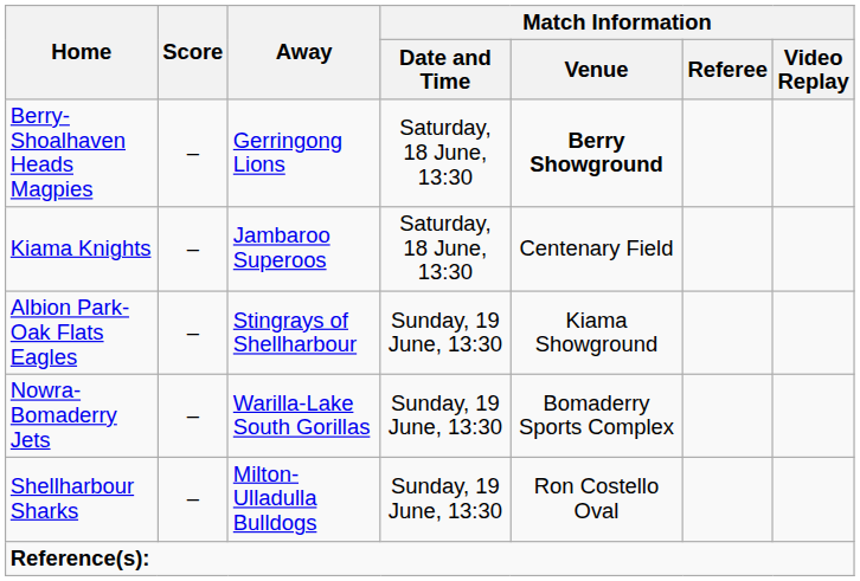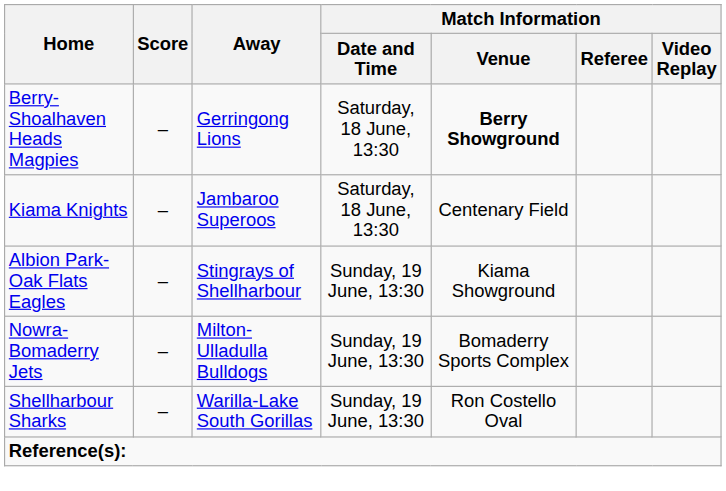Nowra-Bomaderry Jets | Away: Warilla-Lake South Gorillas -> Milton-Ulladulla Bulldogs
Shellharbour Sharks | Away: Milton-Ulladulla Bulldogs -> Warilla-Lake South Gorillas
